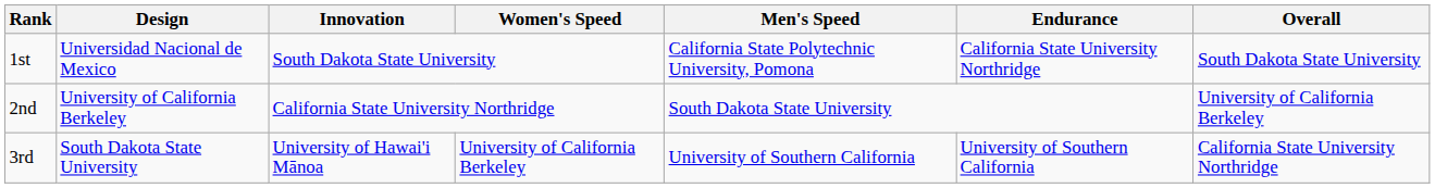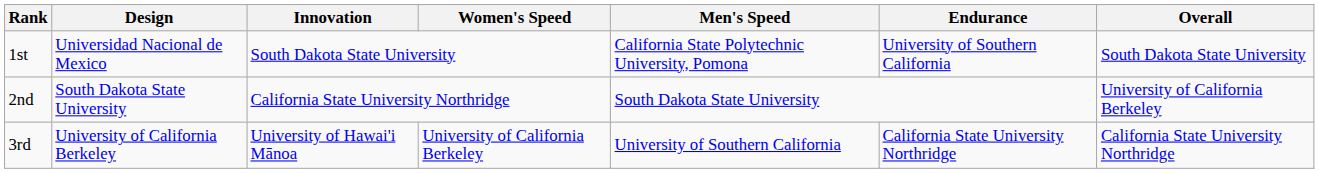1st | Endurance: California State University Northridge -> University of Southern California
2nd | Design: University of California Berkeley -> South Dakota State University
3rd | Design: South Dakota State University -> University of California Berkeley
3rd | Endurance: University of Southern California -> California State University Northridge
